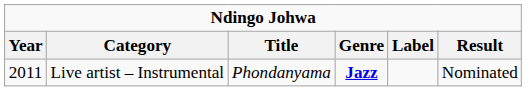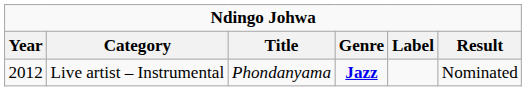Live artist – Instrumental | Year: 2011 -> 2012
